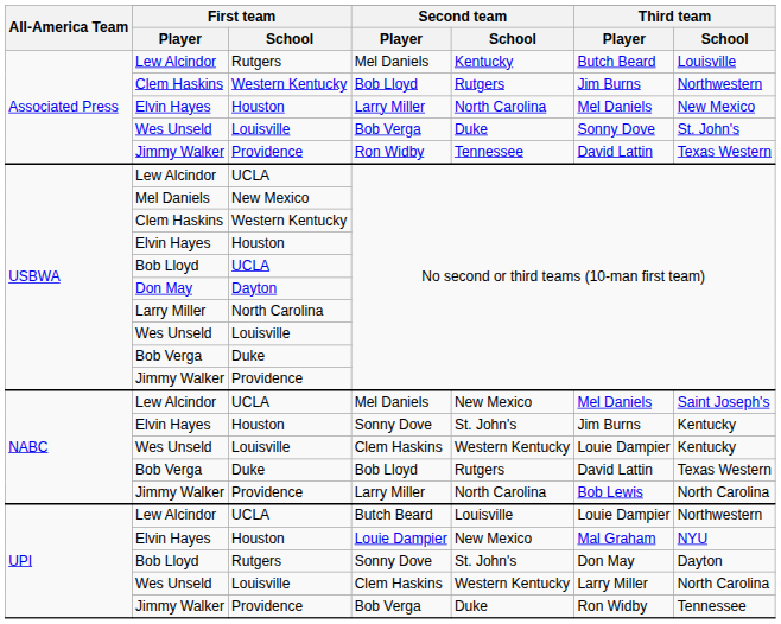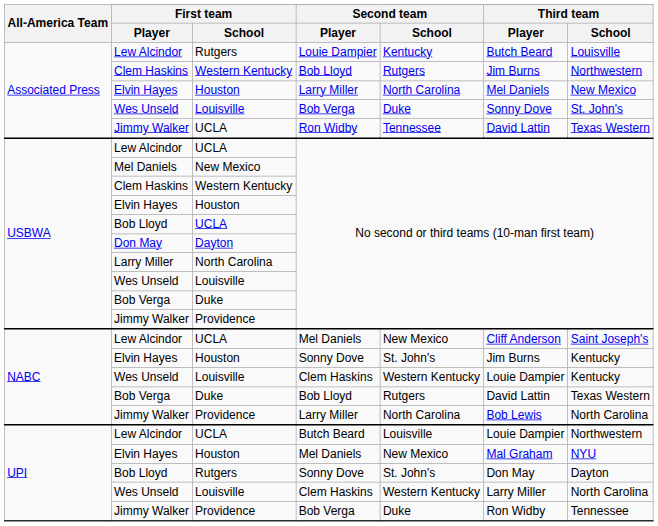Associated Press / Lew Alcindor | Second team / Player: Mel Daniels -> Louie Dampier
Associated Press / Jimmy Walker | First team / School: Providence -> UCLA
NABC / Lew Alcindor | Third team / Player: Mel Daniels -> Cliff Anderson
UPI / Elvin Hayes | Second team / Player: Louie Dampier -> Mel Daniels
